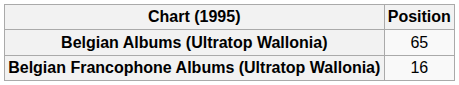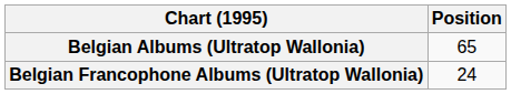Belgian Francophone Albums (Ultratop Wallonia) | Position: 16 -> 24
